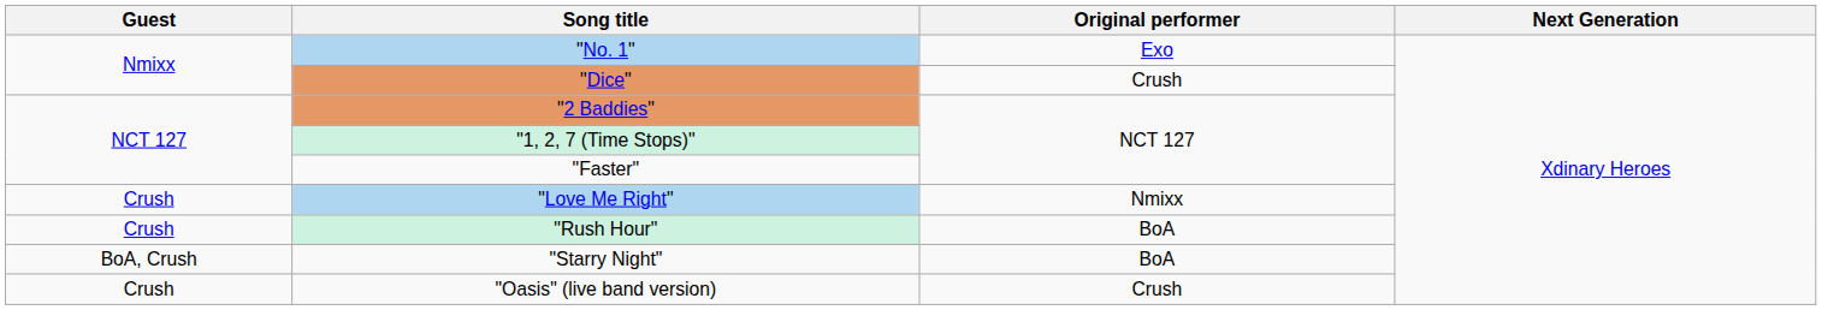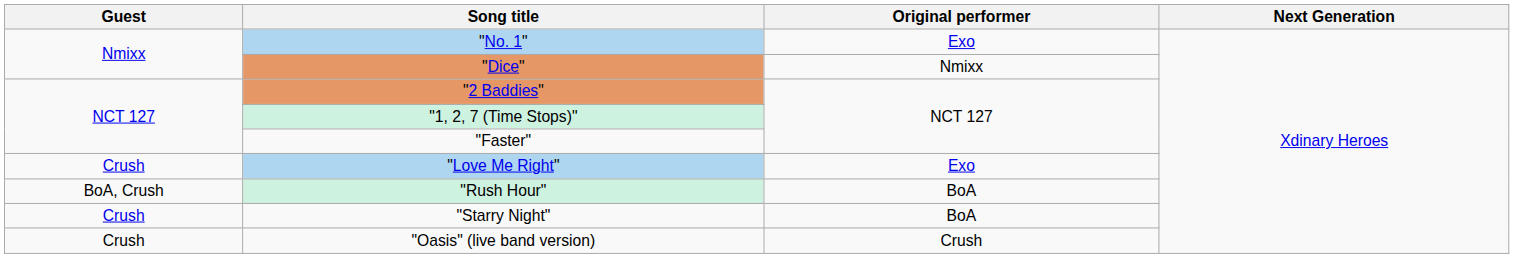"Dice" | Original performer: Crush -> Nmixx
"Love Me Right" | Original performer: Nmixx -> Exo
"Rush Hour" | Guest: Crush -> BoA, Crush
"Starry Night" | Guest: BoA, Crush -> Crush
